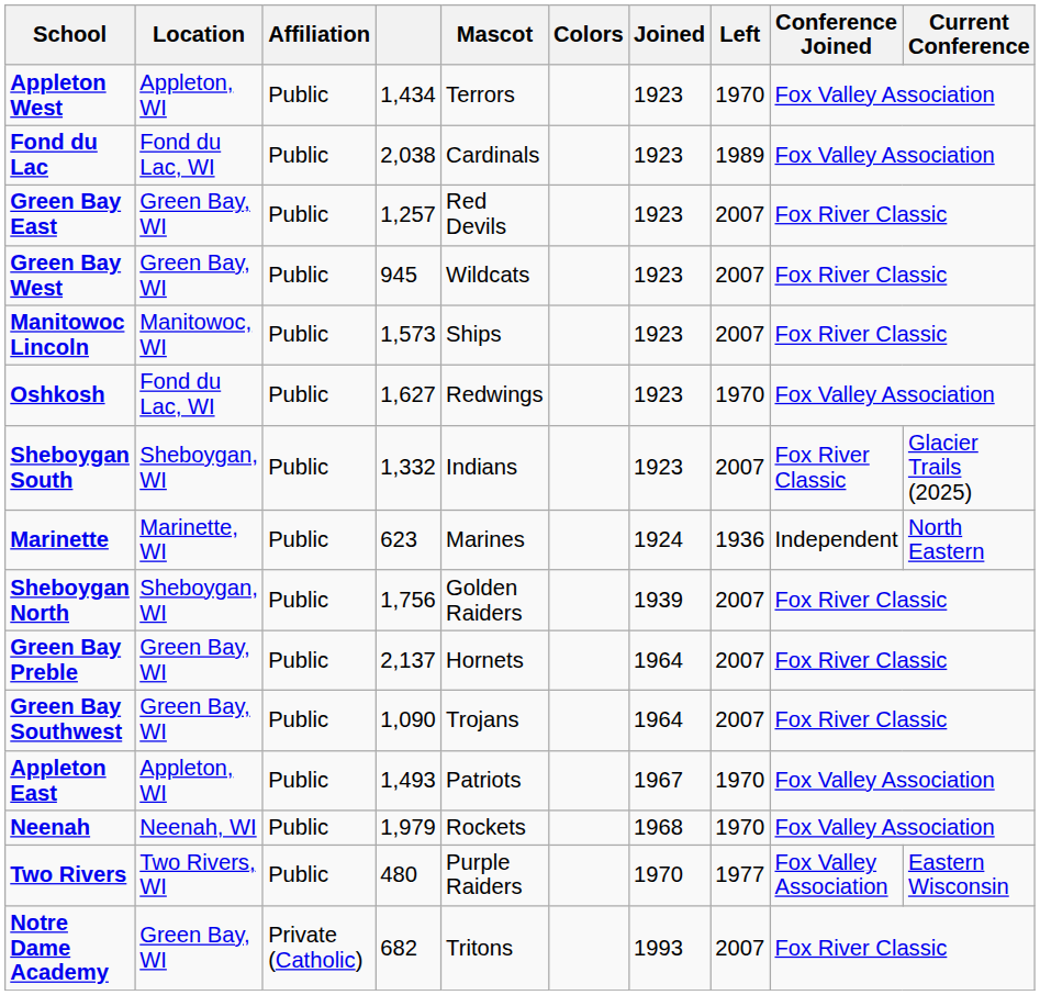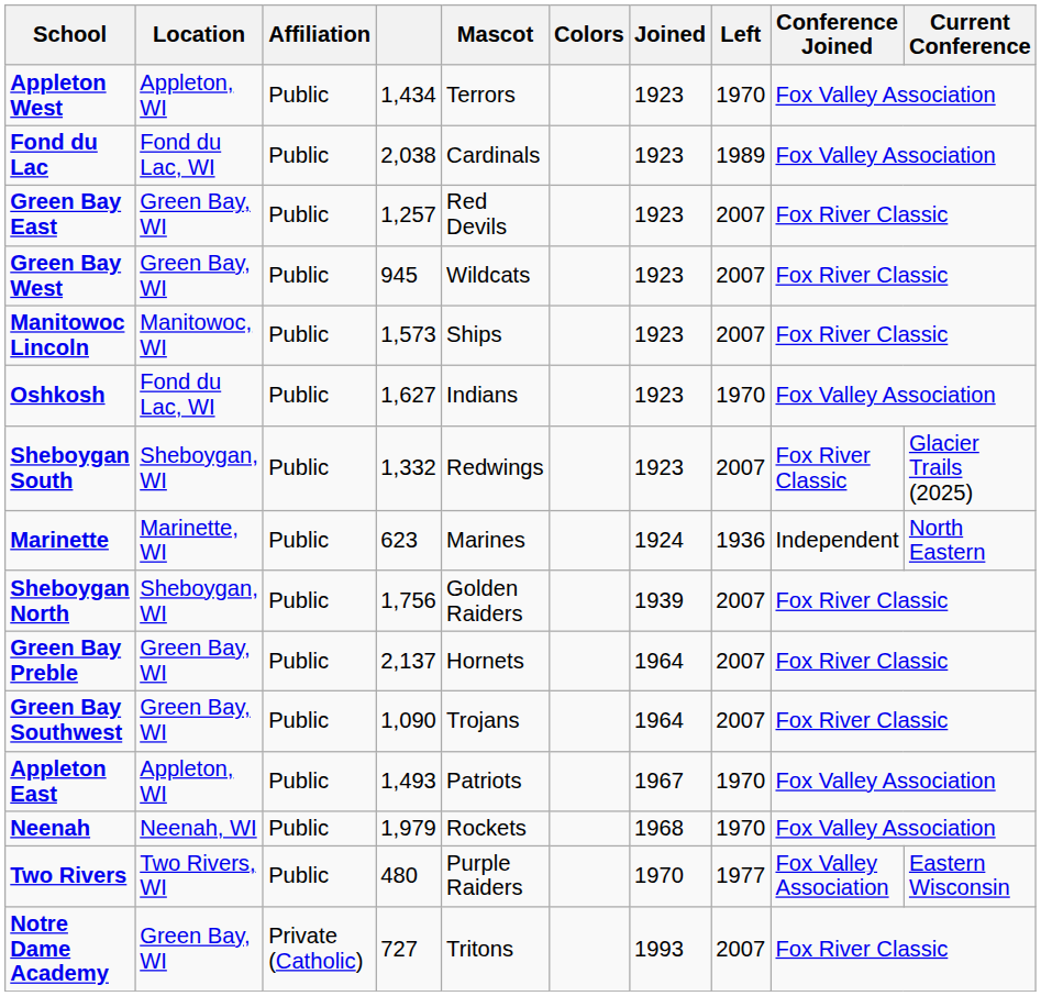Oshkosh | Mascot: Redwings -> Indians
Sheboygan South | Mascot: Indians -> Redwings
Notre Dame Academy | column 4: 682 -> 727
